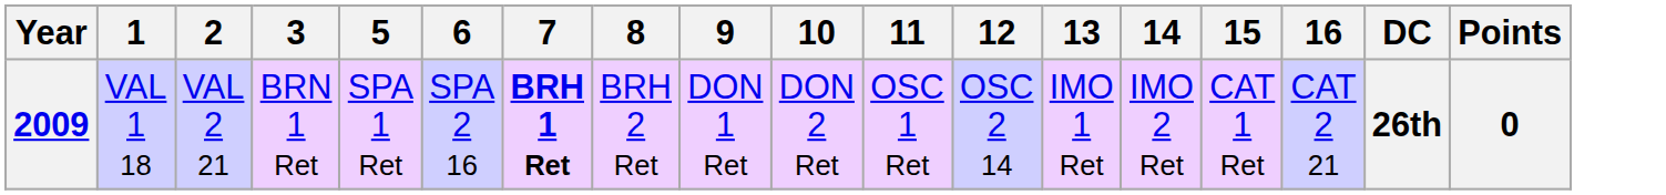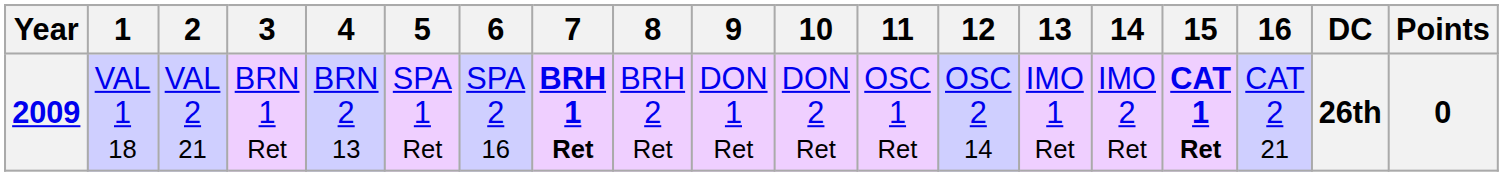+ column: 4 | BRN 2 13
2009 | 15: normal -> bold
